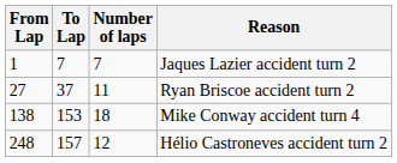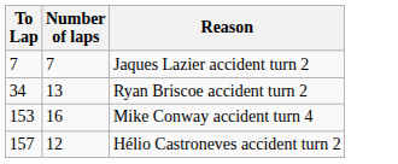- column: From Lap | 1 | 27 | 138 | 248
Ryan Briscoe accident turn 2 | To Lap: 37 -> 34
Ryan Briscoe accident turn 2 | Number of laps: 11 -> 13
Mike Conway accident turn 4 | Number of laps: 18 -> 16
